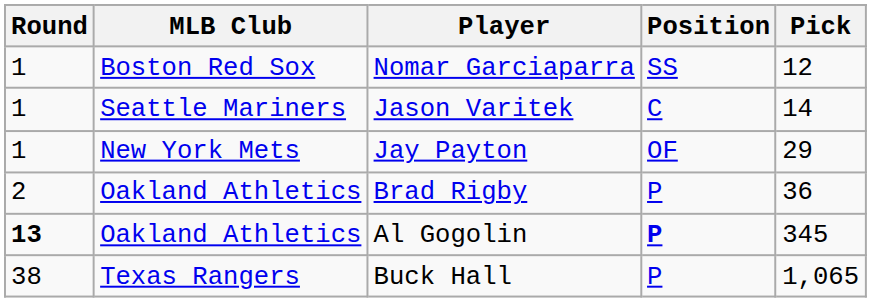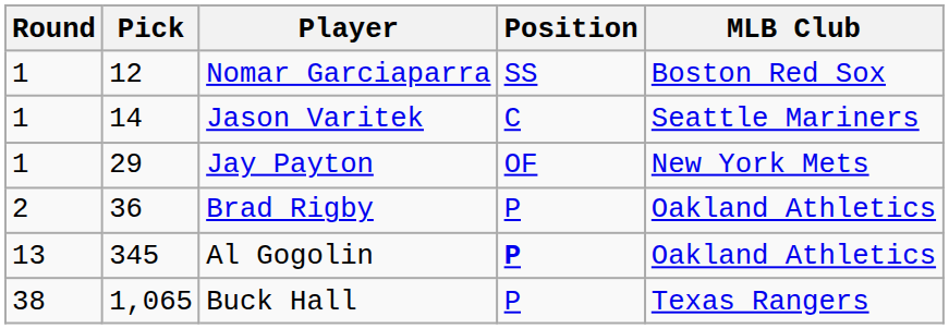columns swapped: Pick <-> MLB Club
Al Gogolin | Round: bold -> normal
